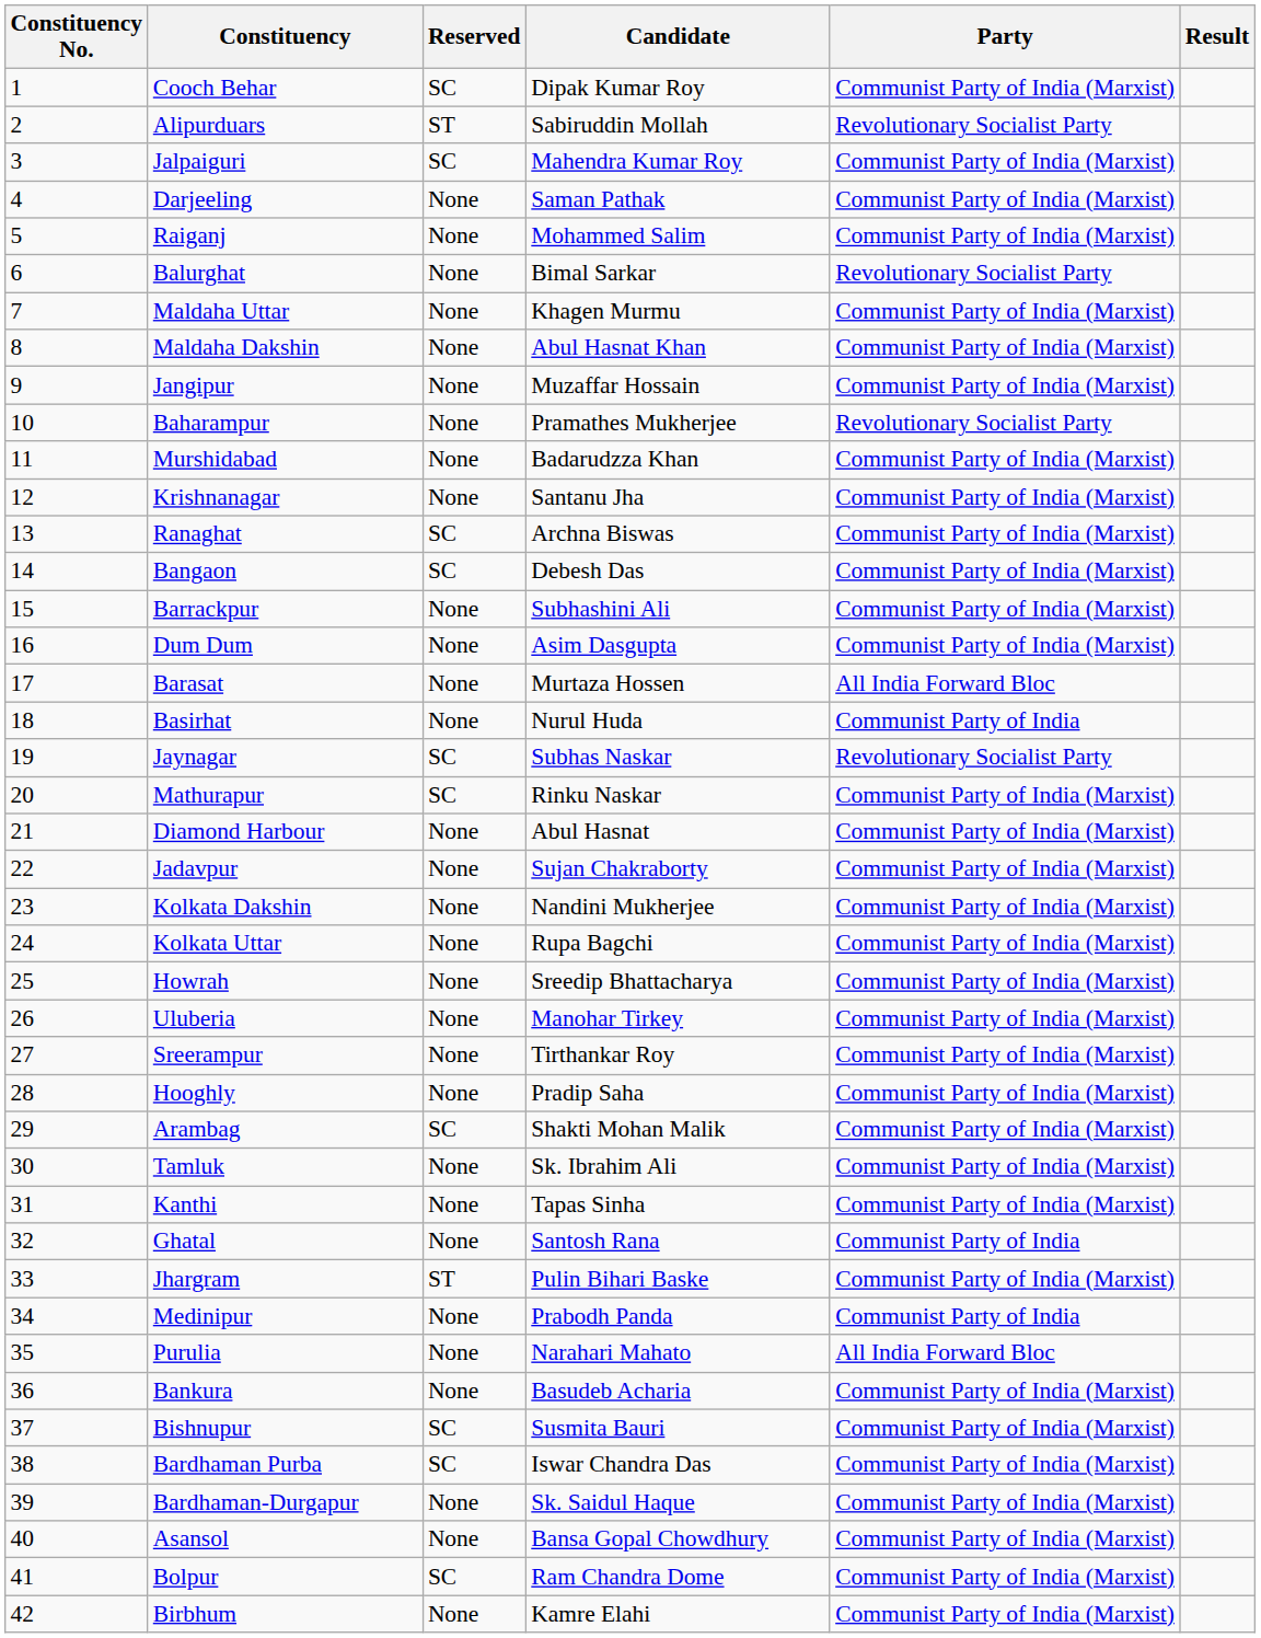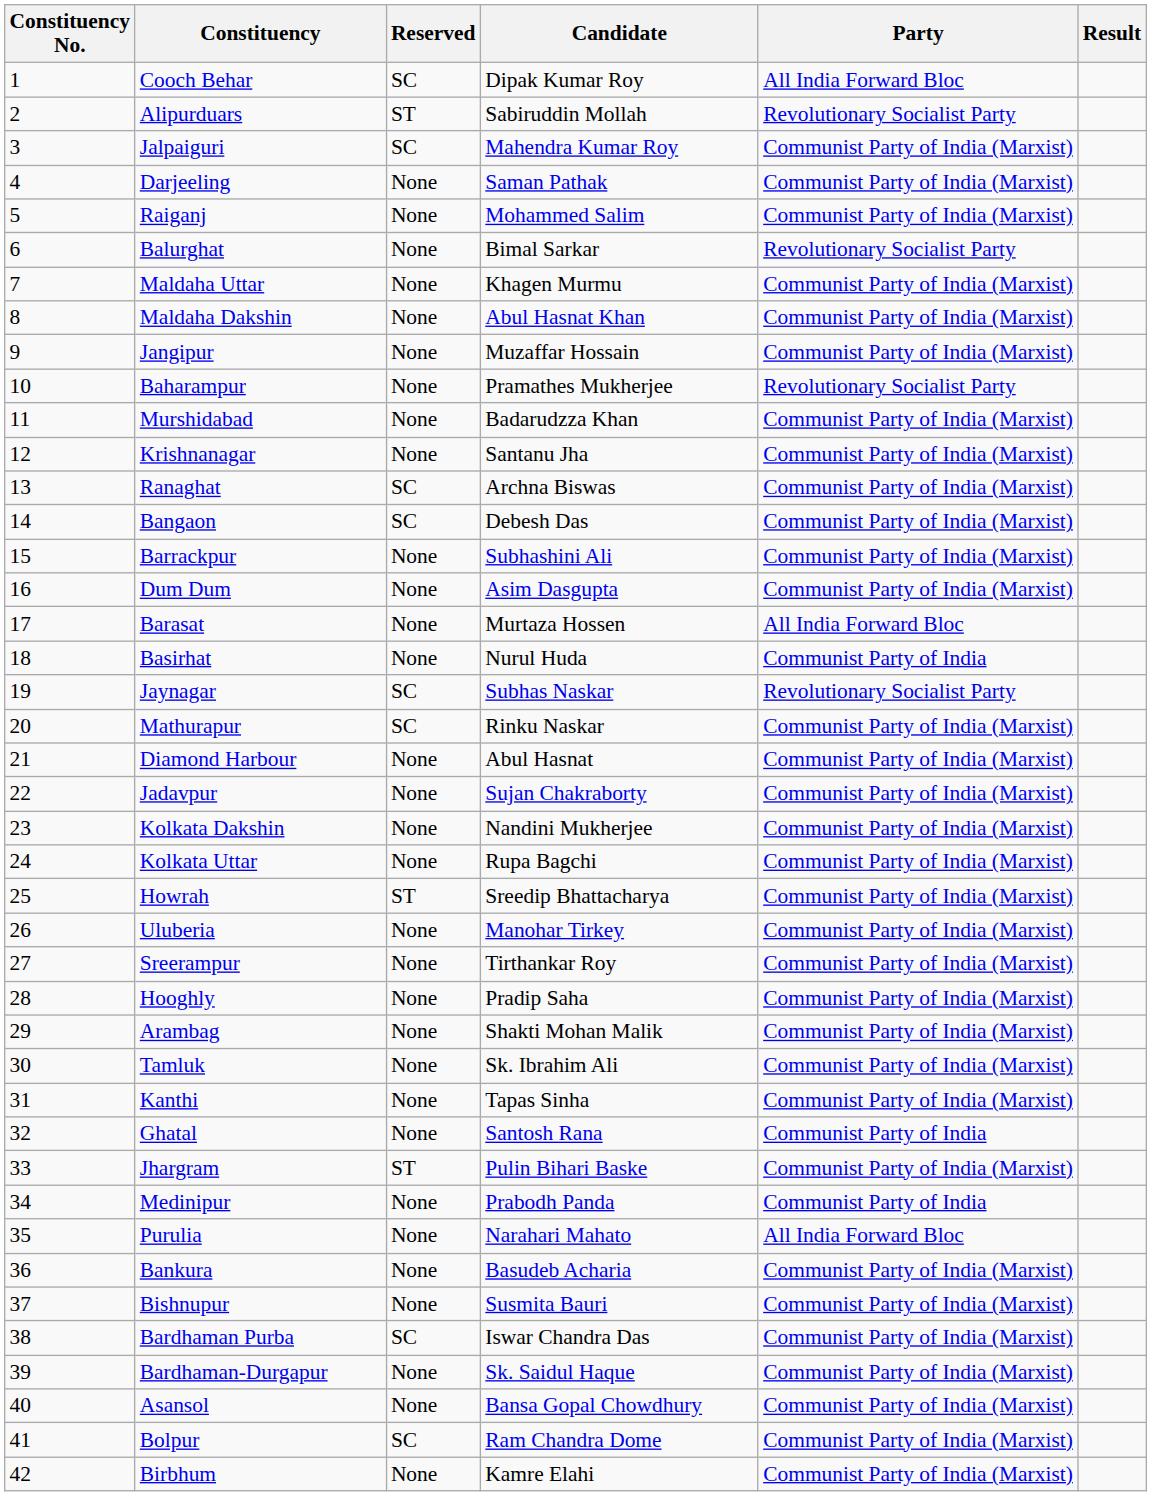Cooch Behar | Party: Communist Party of India (Marxist) -> All India Forward Bloc
Howrah | Reserved: None -> ST
Arambag | Reserved: SC -> None
Bishnupur | Reserved: SC -> None
